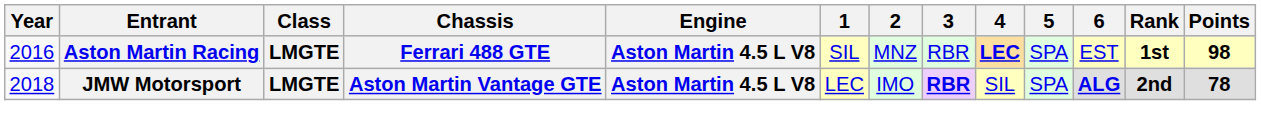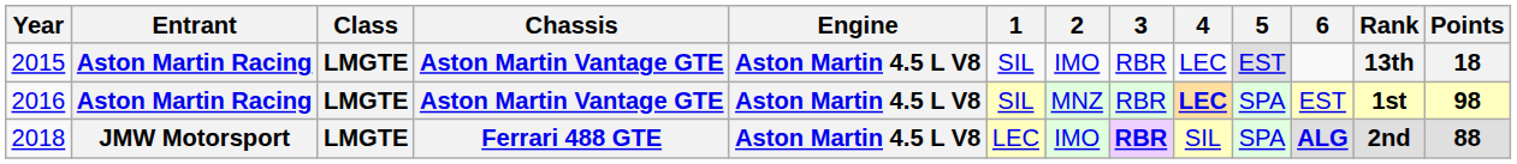+ row: 2015 | Aston Martin Racing | LMGTE | Aston Martin Vantage GTE | Aston Martin 4.5 L V8 | SIL | IMO | RBR | LEC | EST | 13th | 18
2016 | Chassis: Ferrari 488 GTE -> Aston Martin Vantage GTE
2018 | Chassis: Aston Martin Vantage GTE -> Ferrari 488 GTE
2018 | Points: 78 -> 88
